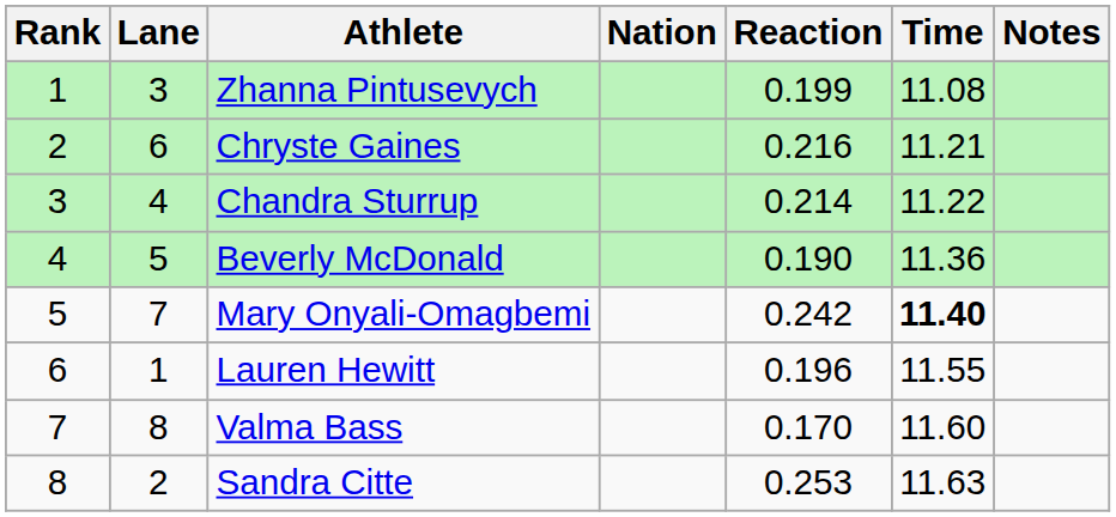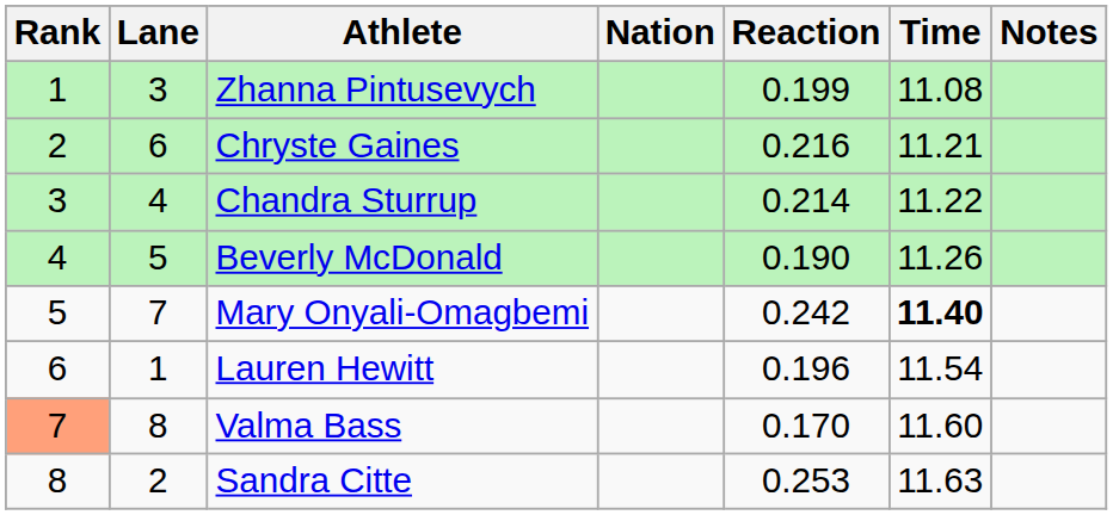Beverly McDonald | Time: 11.36 -> 11.26
Lauren Hewitt | Time: 11.55 -> 11.54
Valma Bass | Rank: no background -> lightsalmon background
